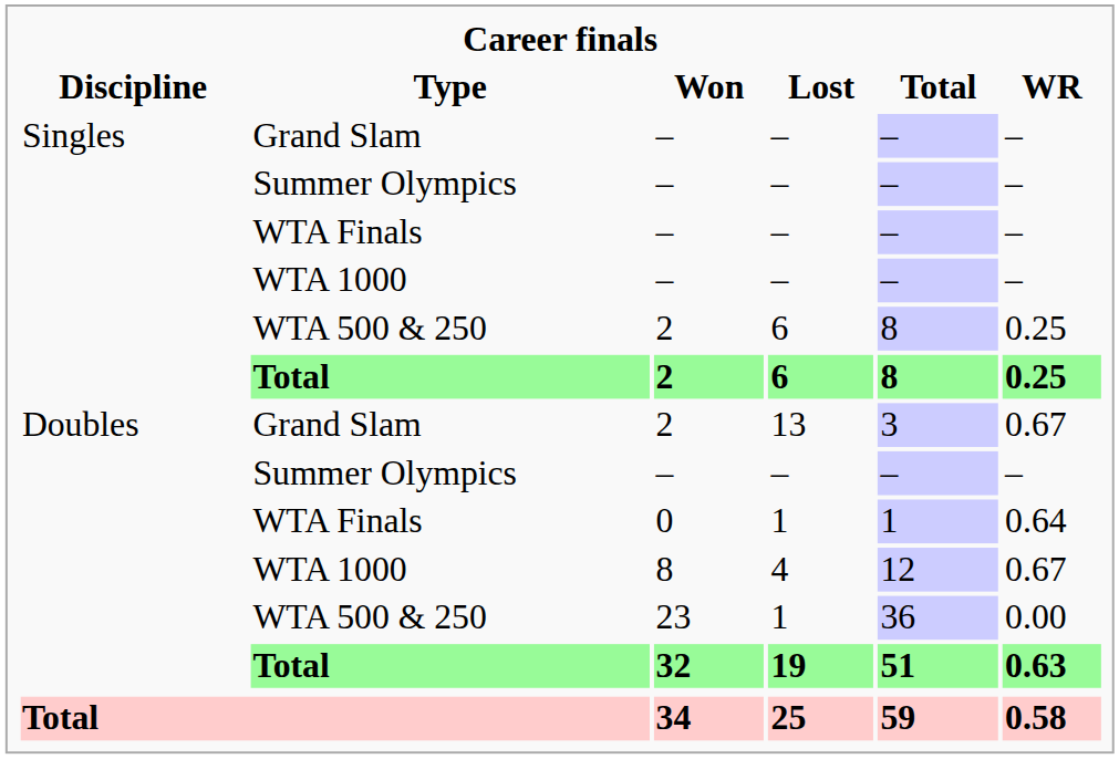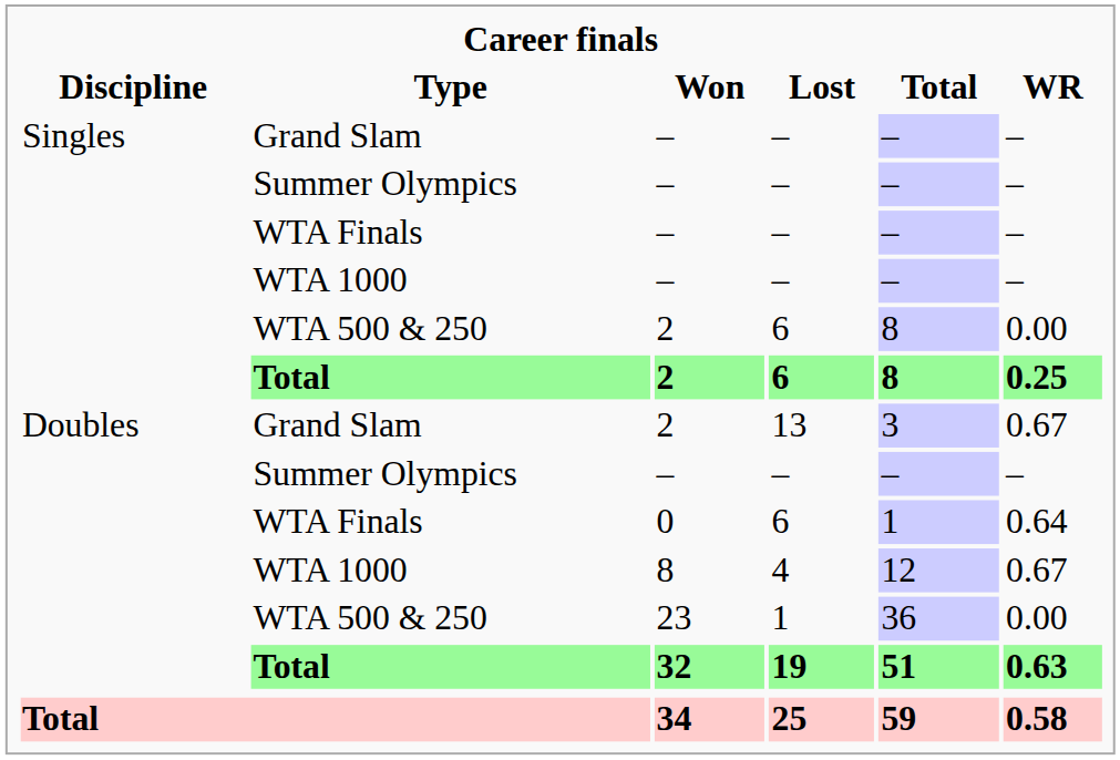WTA 500 & 250 / 2 | WR: 0.25 -> 0.00
0 | Lost: 1 -> 6
